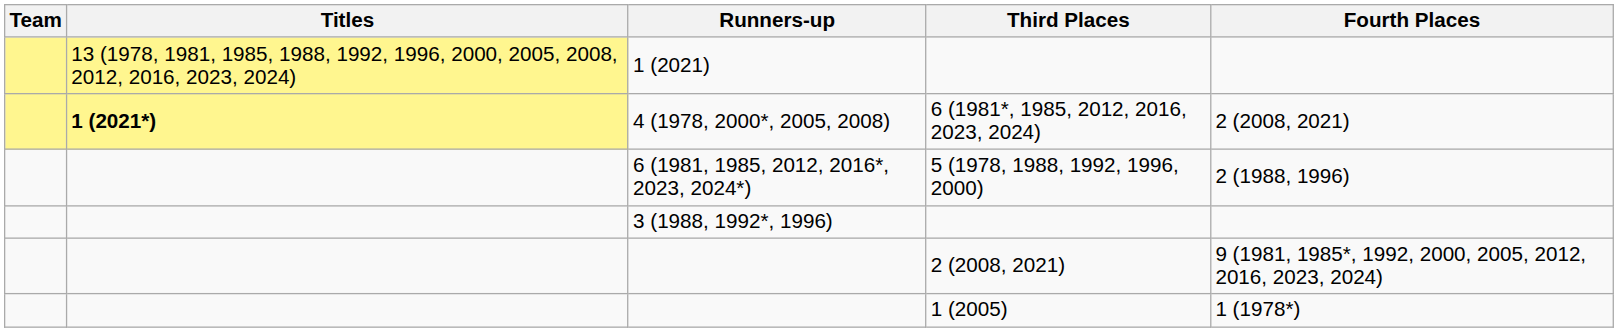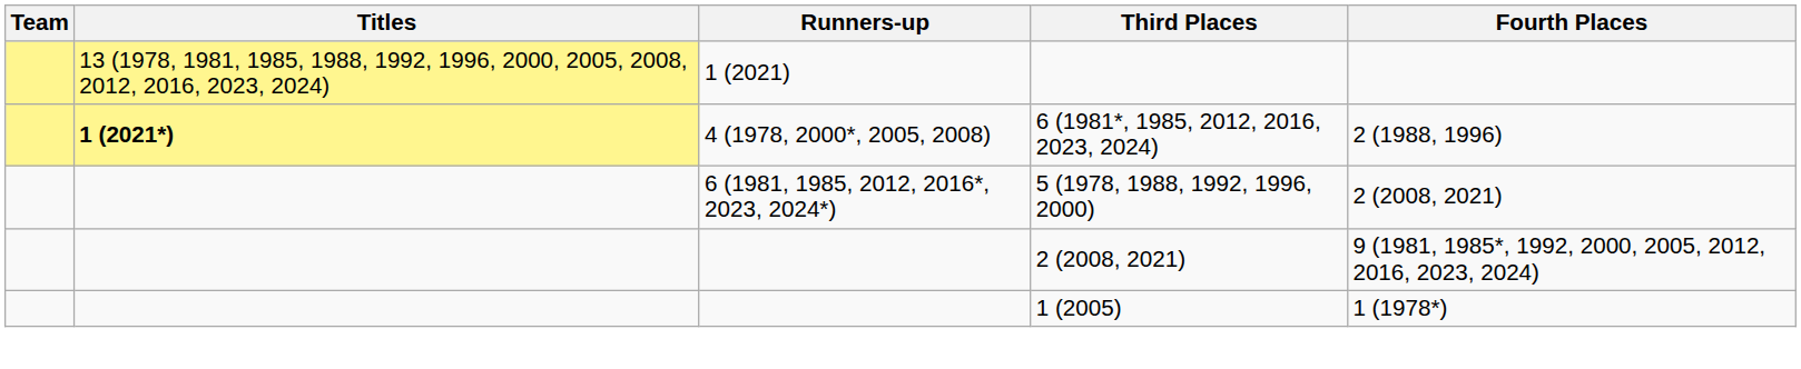4 (1978, 2000*, 2005, 2008) | Fourth Places: 2 (2008, 2021) -> 2 (1988, 1996)
6 (1981, 1985, 2012, 2016*, 2023, 2024*) | Fourth Places: 2 (1988, 1996) -> 2 (2008, 2021)
- row: 3 (1988, 1992*, 1996)
